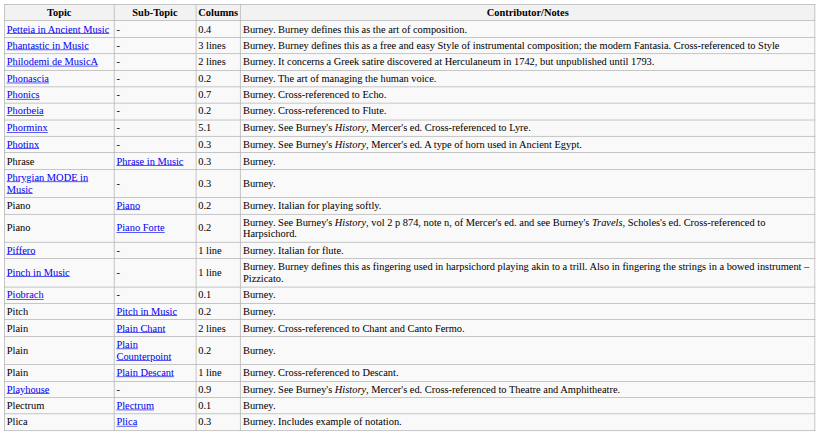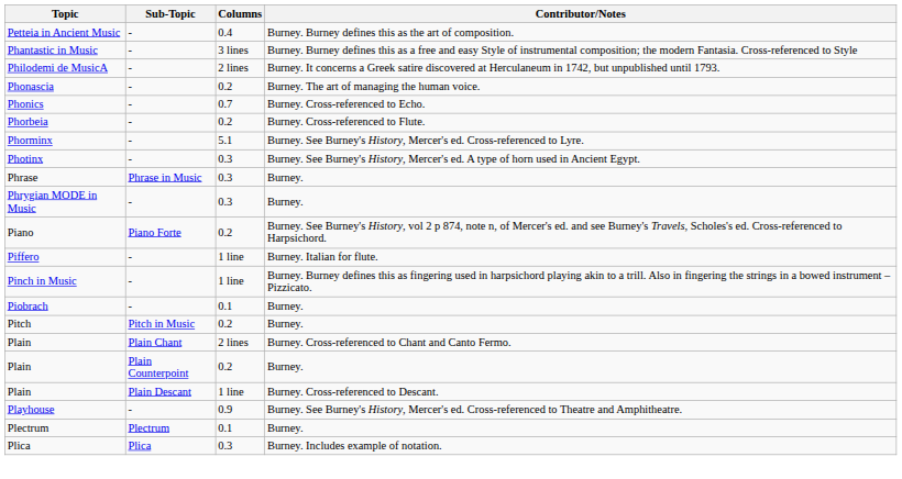- row: Piano | Piano | 0.2 | Burney. Italian for playing softly.
